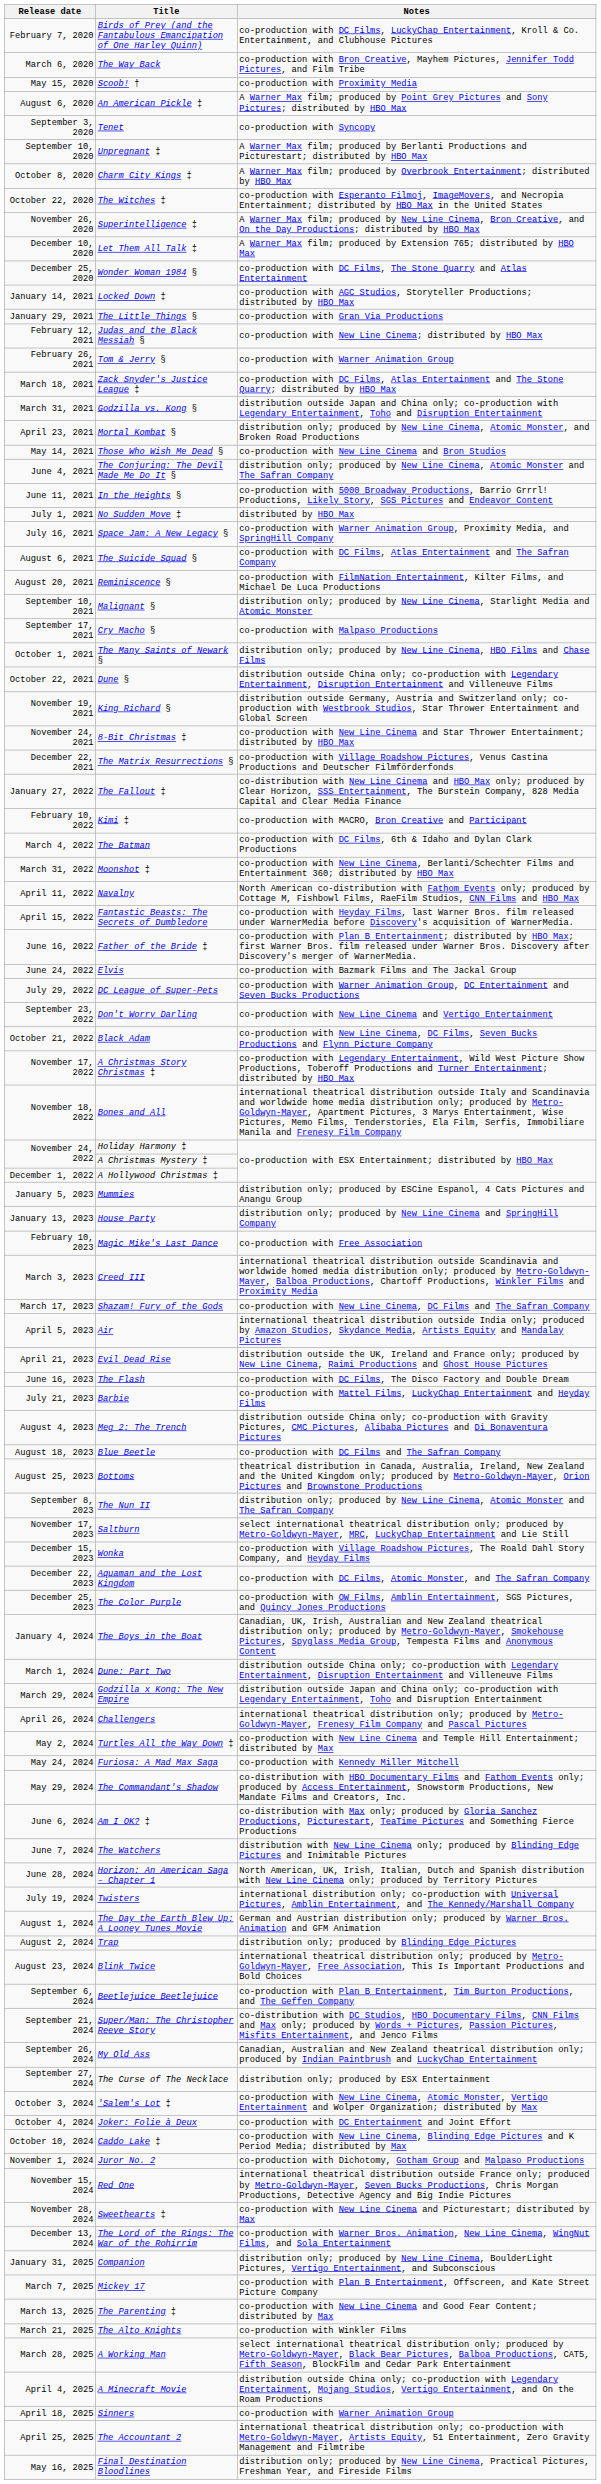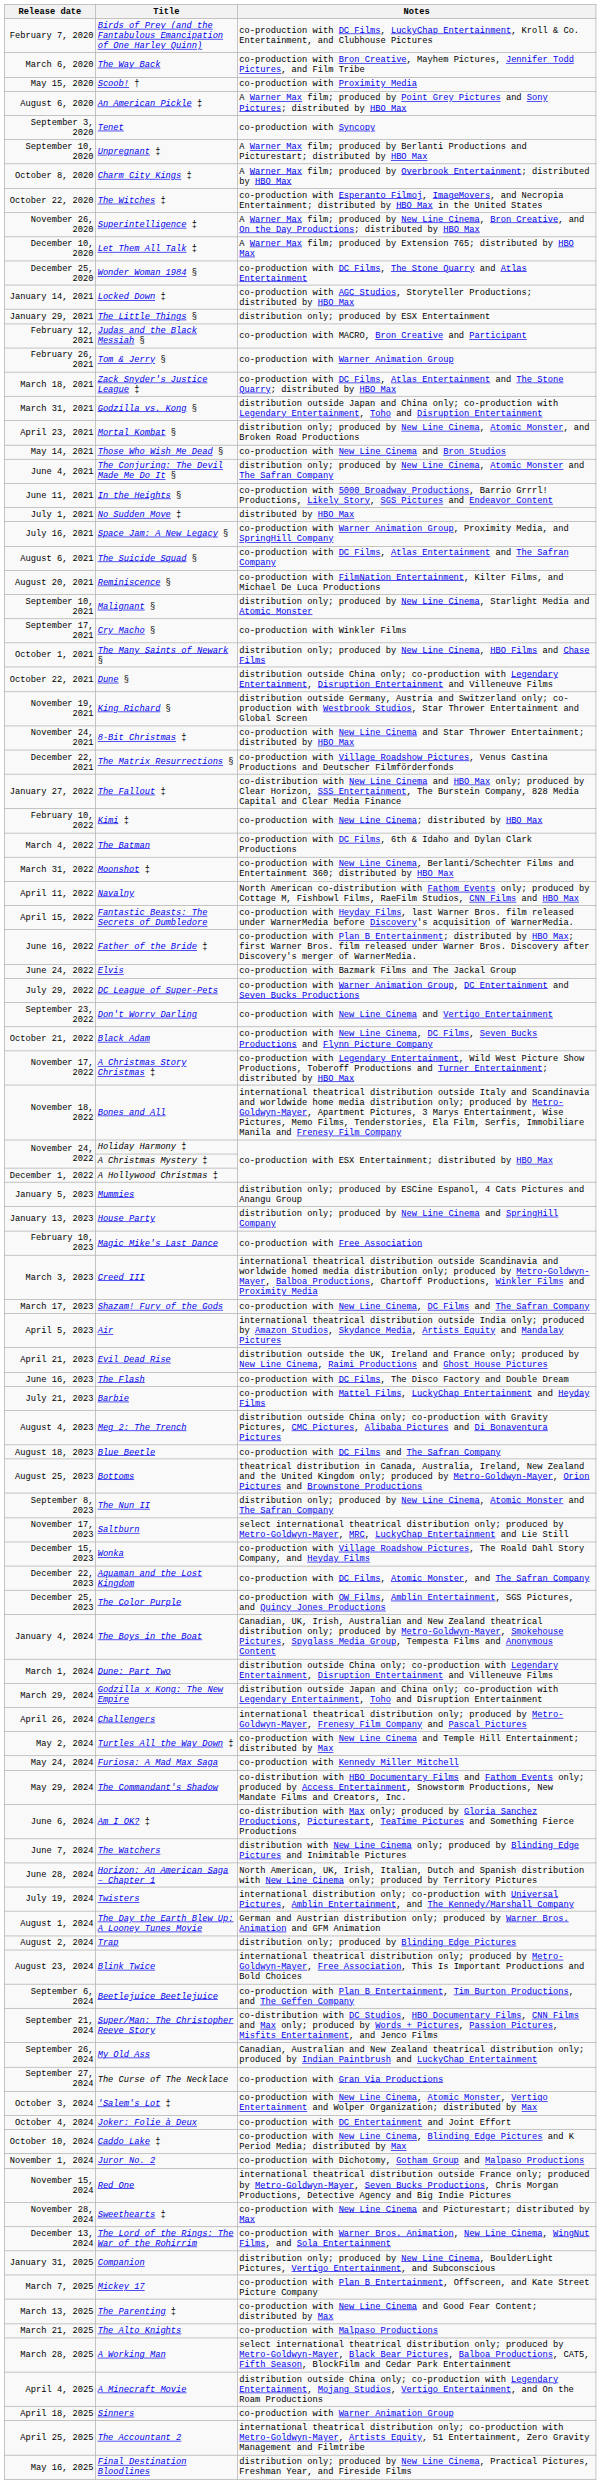The Little Things § | Notes: co-production with Gran Via Productions -> distribution only; produced by ESX Entertainment
Judas and the Black Messiah § | Notes: co-production with New Line Cinema; distributed by HBO Max -> co-production with MACRO, Bron Creative and Participant
Cry Macho § | Notes: co-production with Malpaso Productions -> co-production with Winkler Films
Kimi ‡ | Notes: co-production with MACRO, Bron Creative and Participant -> co-production with New Line Cinema; distributed by HBO Max
The Curse of The Necklace | Notes: distribution only; produced by ESX Entertainment -> co-production with Gran Via Productions
The Alto Knights | Notes: co-production with Winkler Films -> co-production with Malpaso Productions
